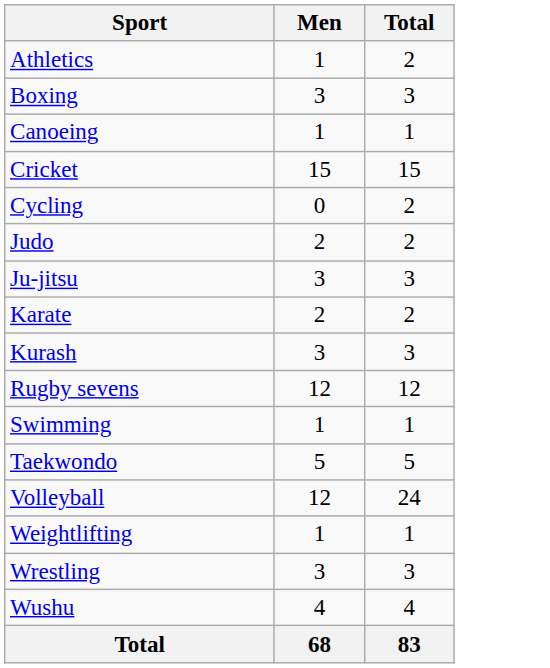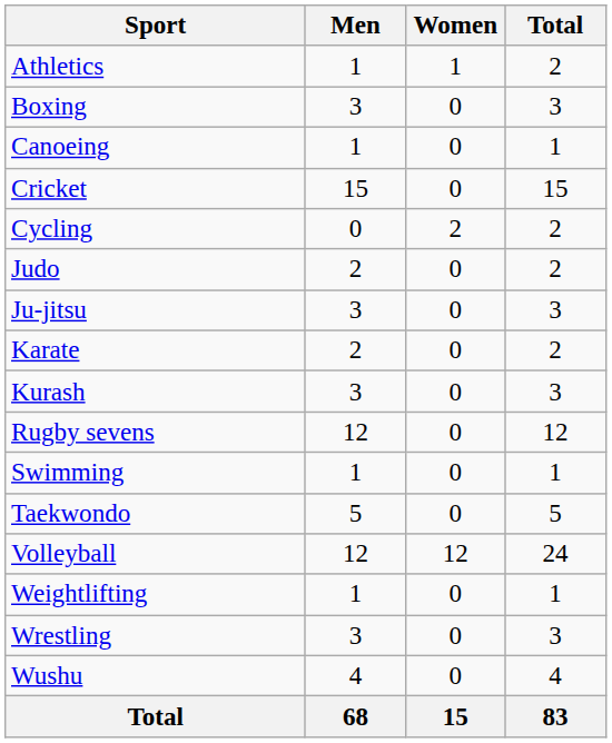+ column: Women | 1 | 0 | 0 | 0 | 2 | 0 | 0 | 0 | 0 | 0 | 0 | 0 | 12 | 0 | 0 | 0 | 15
